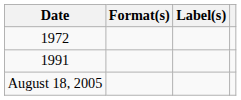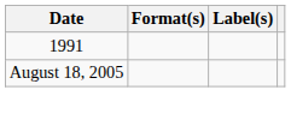- row: 1972
